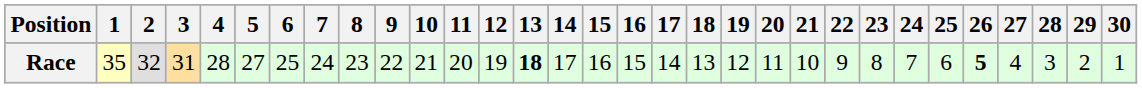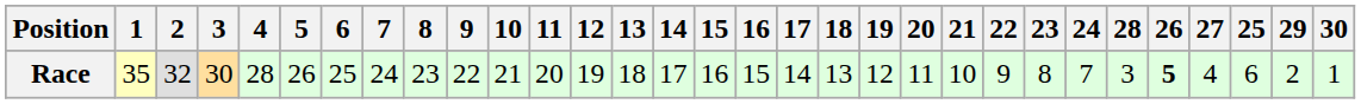columns swapped: 25 <-> 28
Race | 3: 31 -> 30
Race | 5: 27 -> 26
Race | 13: bold -> normal
